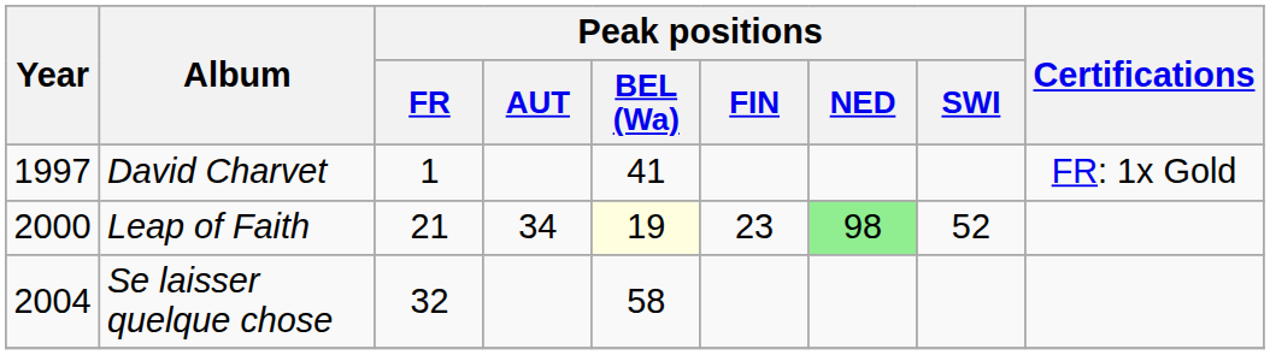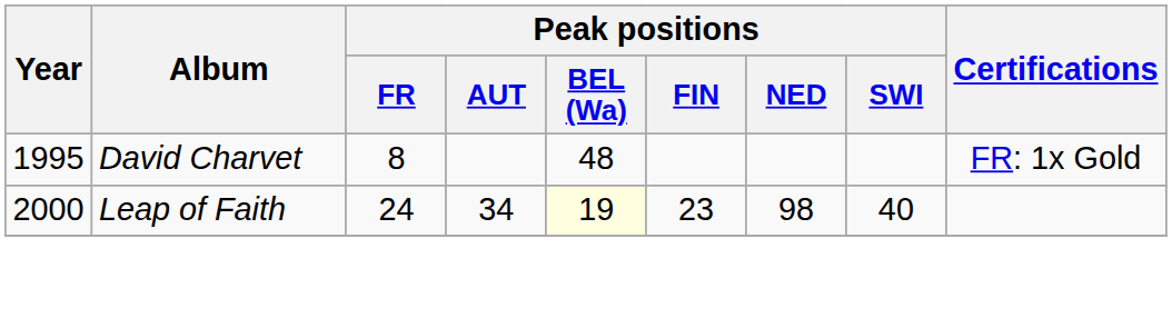David Charvet | Year: 1997 -> 1995
David Charvet | Peak positions / FR: 1 -> 8
David Charvet | Peak positions / BEL (Wa): 41 -> 48
Leap of Faith | Peak positions / FR: 21 -> 24
Leap of Faith | Peak positions / NED: lightgreen background -> no background
Leap of Faith | Peak positions / SWI: 52 -> 40
- row: 2004 | Se laisser quelque chose | 32 | 58
